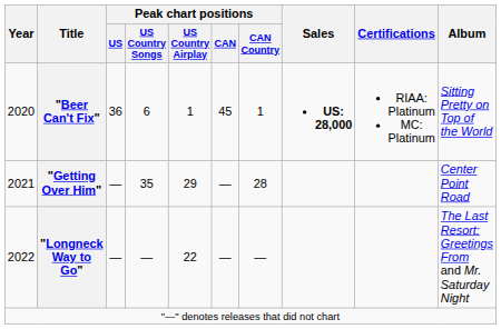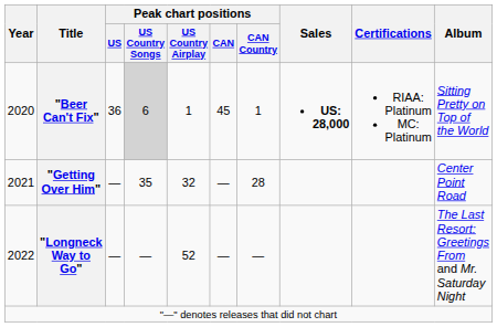"Beer Can't Fix" | Peak chart positions / US Country Songs: no background -> lightgrey background
"Getting Over Him" | Peak chart positions / US Country Airplay: 29 -> 32
"Longneck Way to Go" | Peak chart positions / US Country Airplay: 22 -> 52
